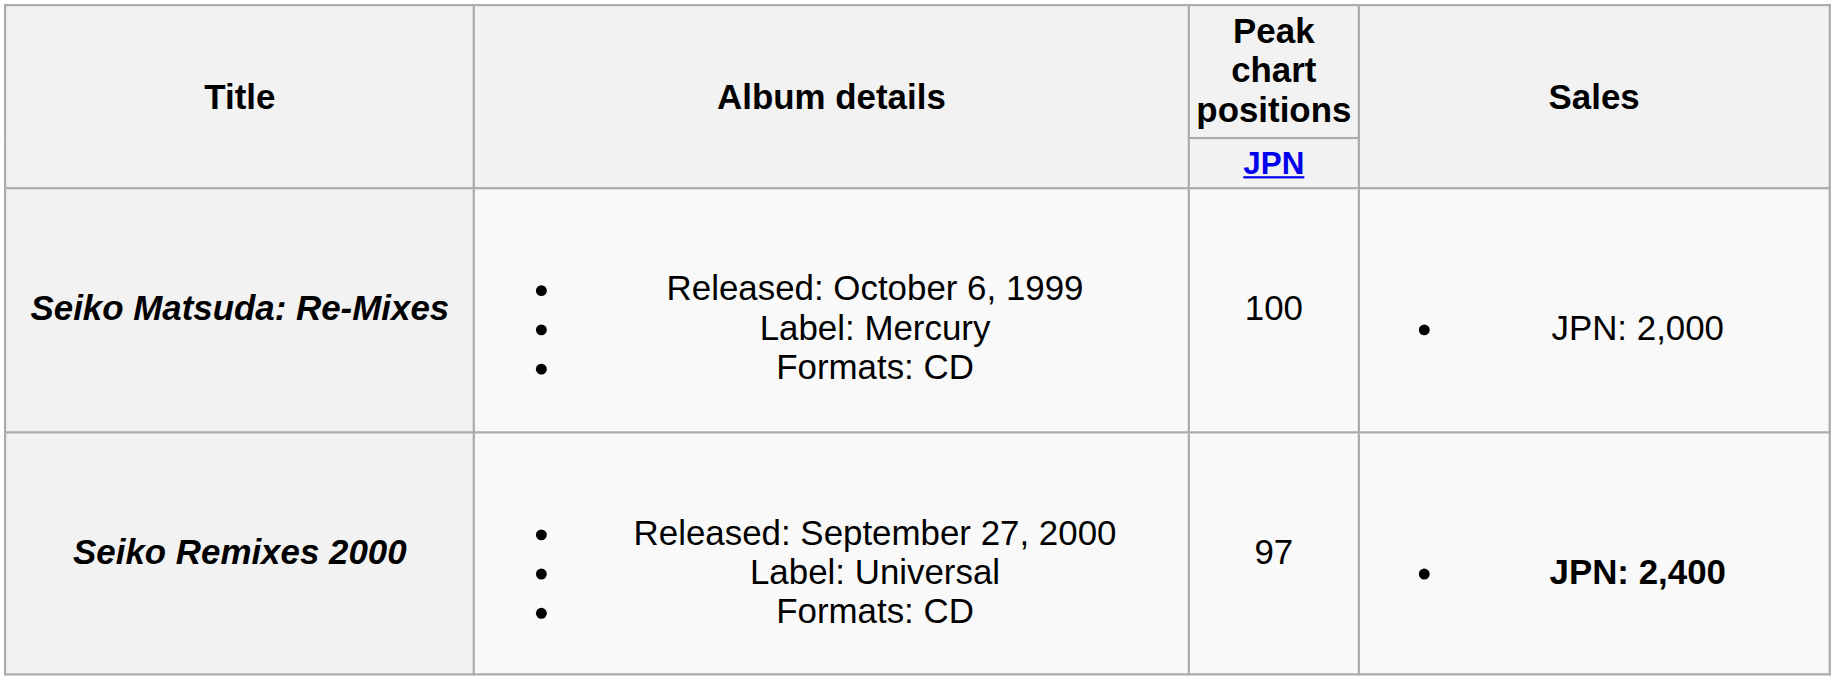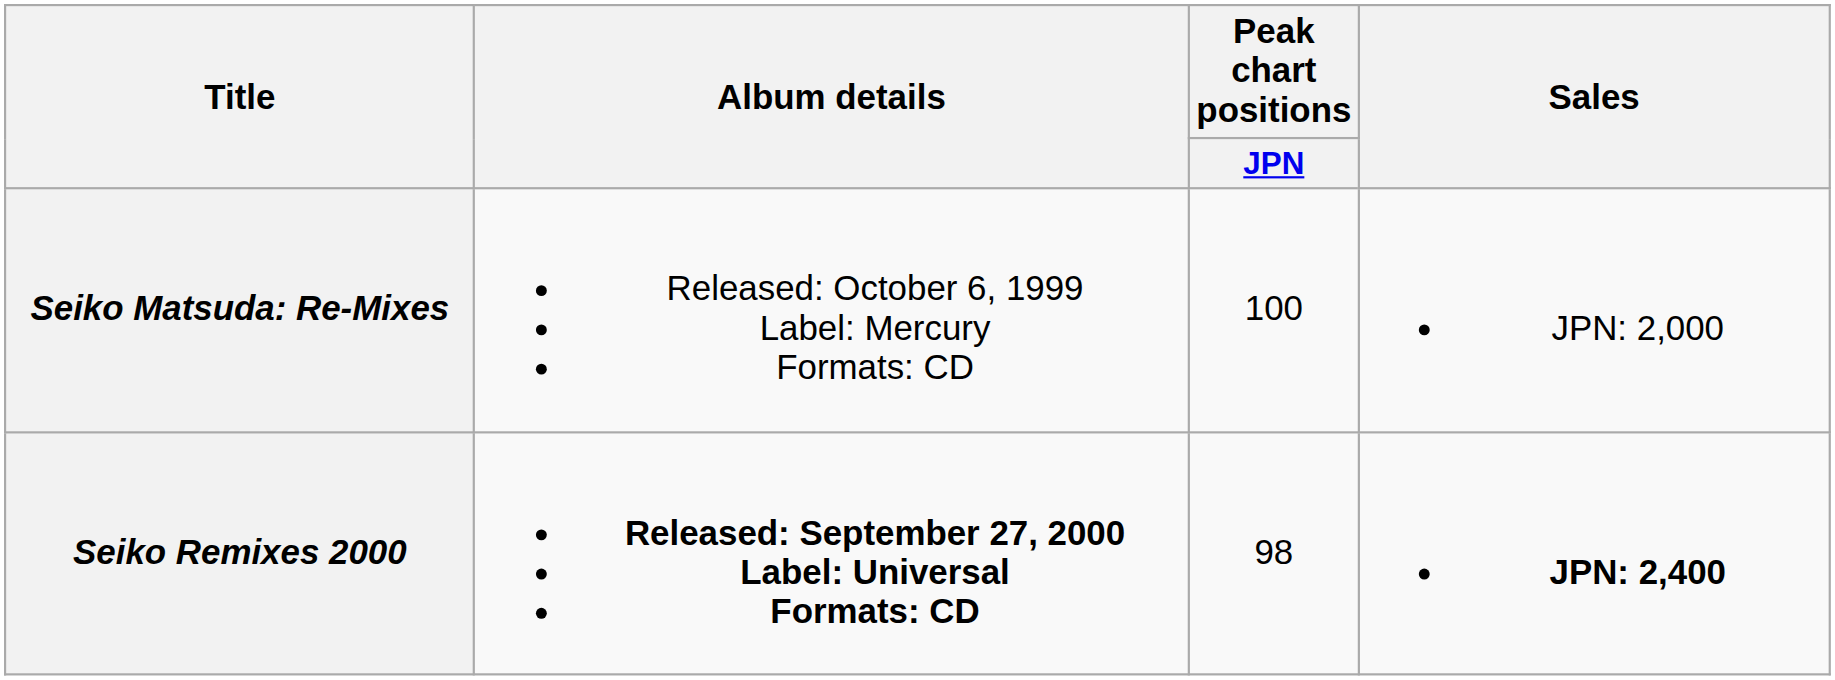Seiko Remixes 2000 | Album details: normal -> bold
Seiko Remixes 2000 | Peak chart positions / JPN: 97 -> 98
